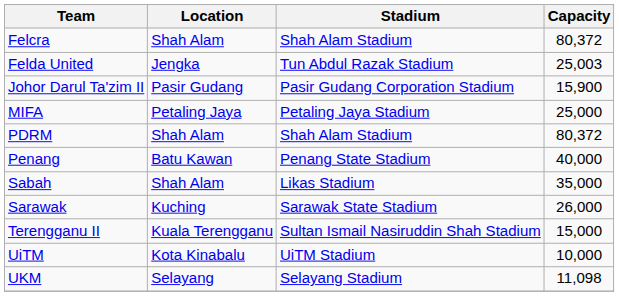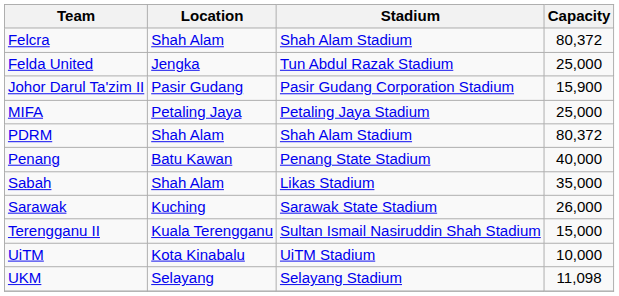Felda United | Capacity: 25,003 -> 25,000
